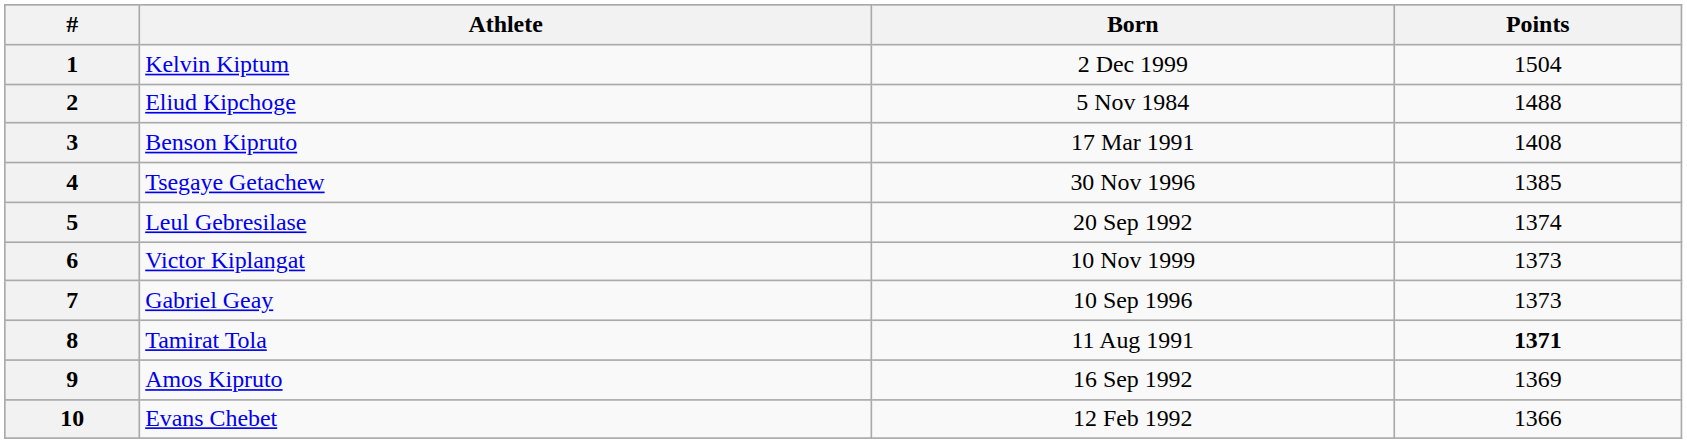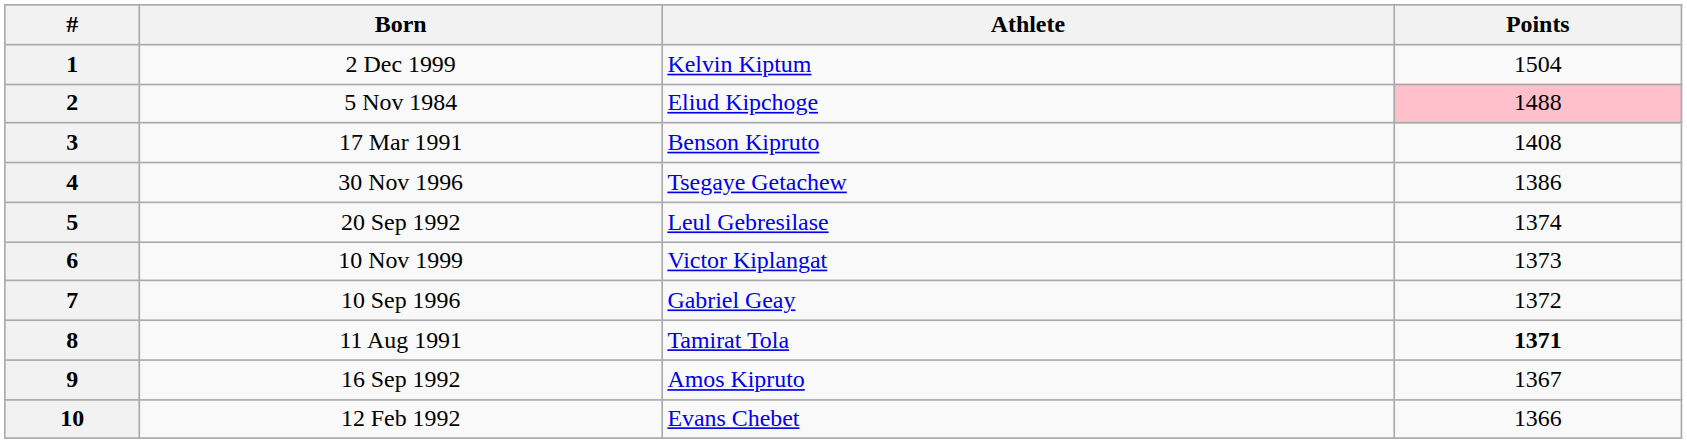columns swapped: Athlete <-> Born
2 | Points: no background -> pink background
4 | Points: 1385 -> 1386
7 | Points: 1373 -> 1372
9 | Points: 1369 -> 1367
